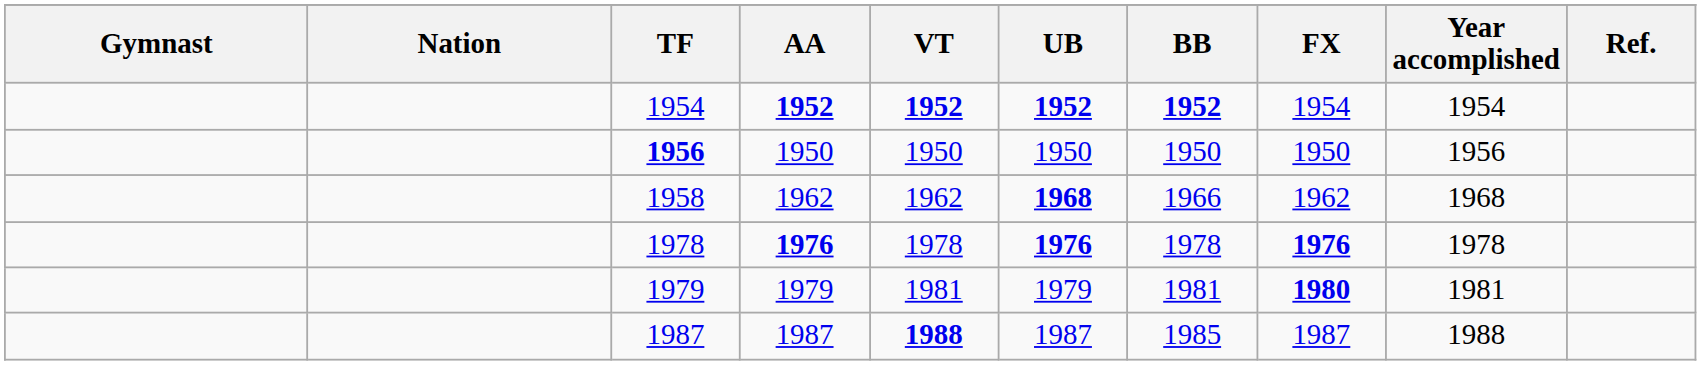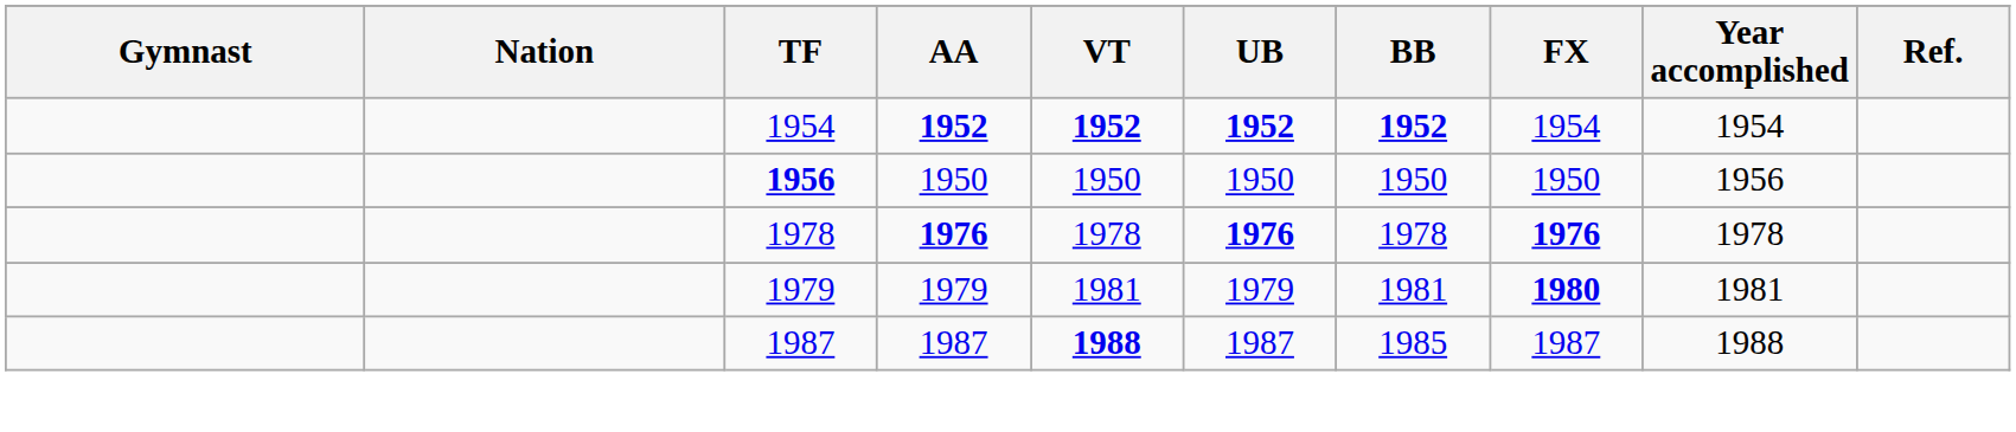- row: 1958 | 1962 | 1962 | 1968 | 1966 | 1962 | 1968
